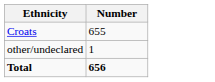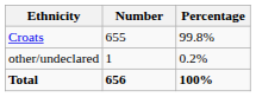+ column: Percentage | 99.8% | 0.2% | 100%
